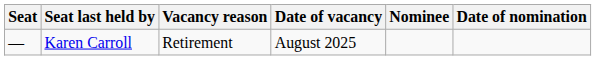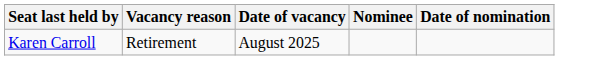- column: Seat | —
